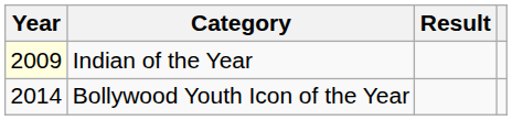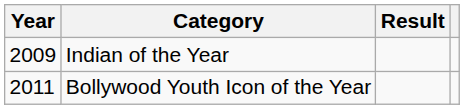Indian of the Year | Year: lightyellow background -> no background
Bollywood Youth Icon of the Year | Year: 2014 -> 2011
